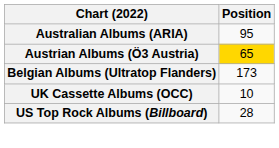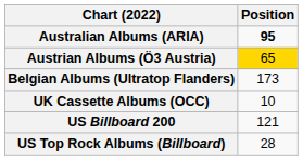Australian Albums (ARIA) | Position: normal -> bold
+ row: US Billboard 200 | 121
